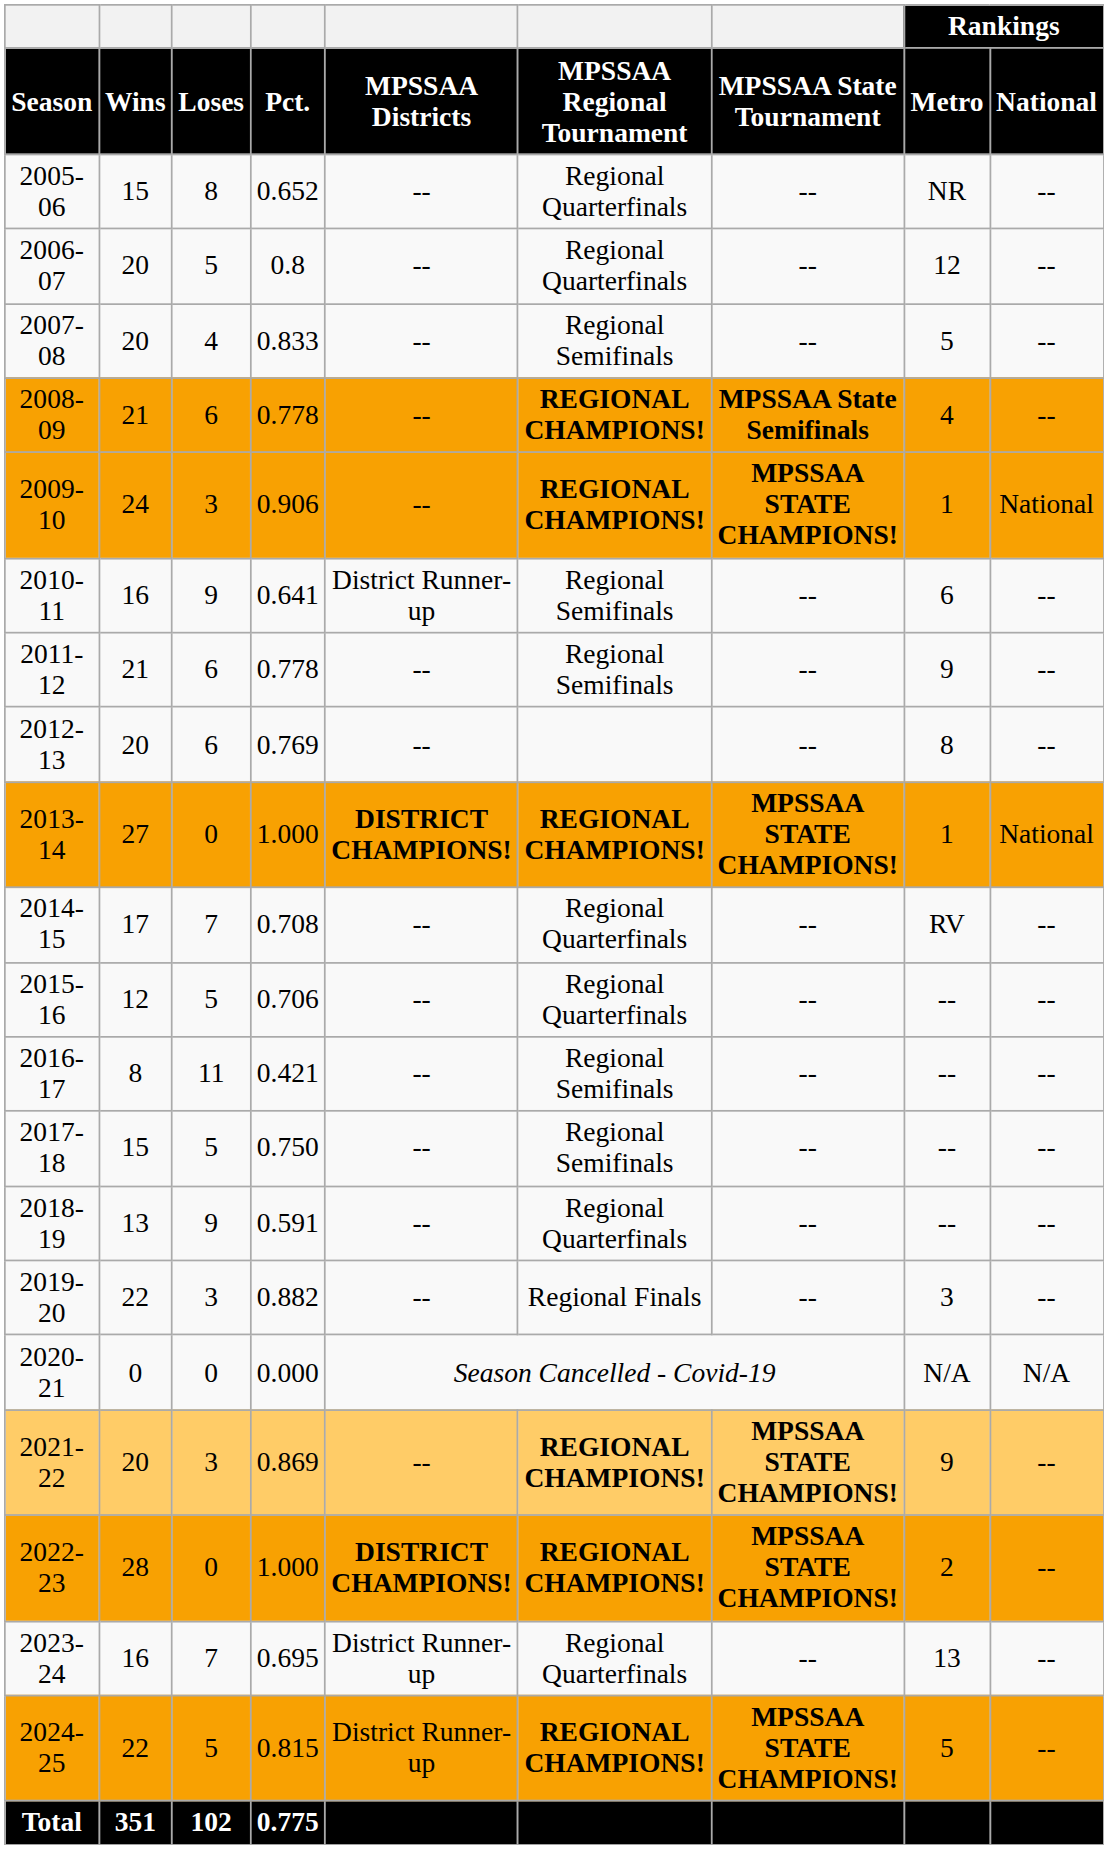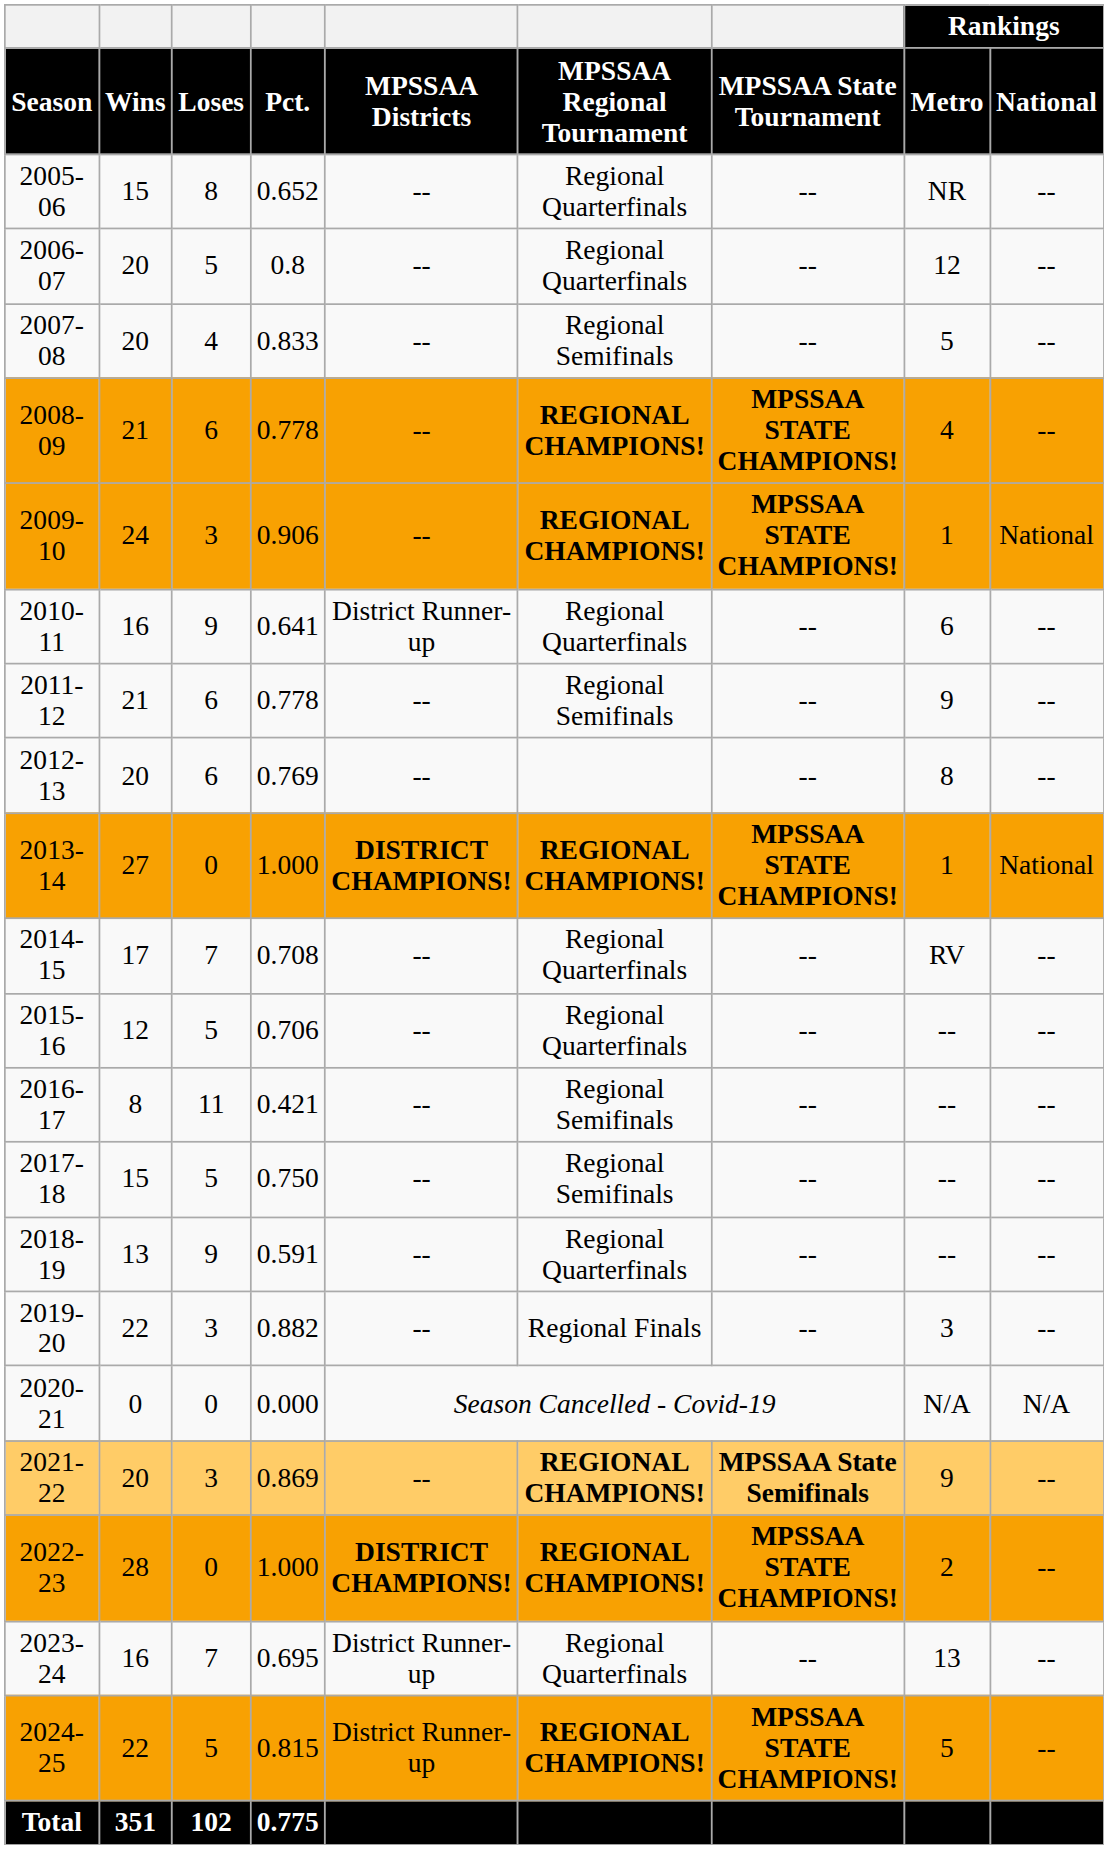2008-09 | column 7: MPSSAA State Semifinals -> MPSSAA STATE CHAMPIONS!
2010-11 | column 6: Regional Semifinals -> Regional Quarterfinals
2021-22 | column 7: MPSSAA STATE CHAMPIONS! -> MPSSAA State Semifinals
